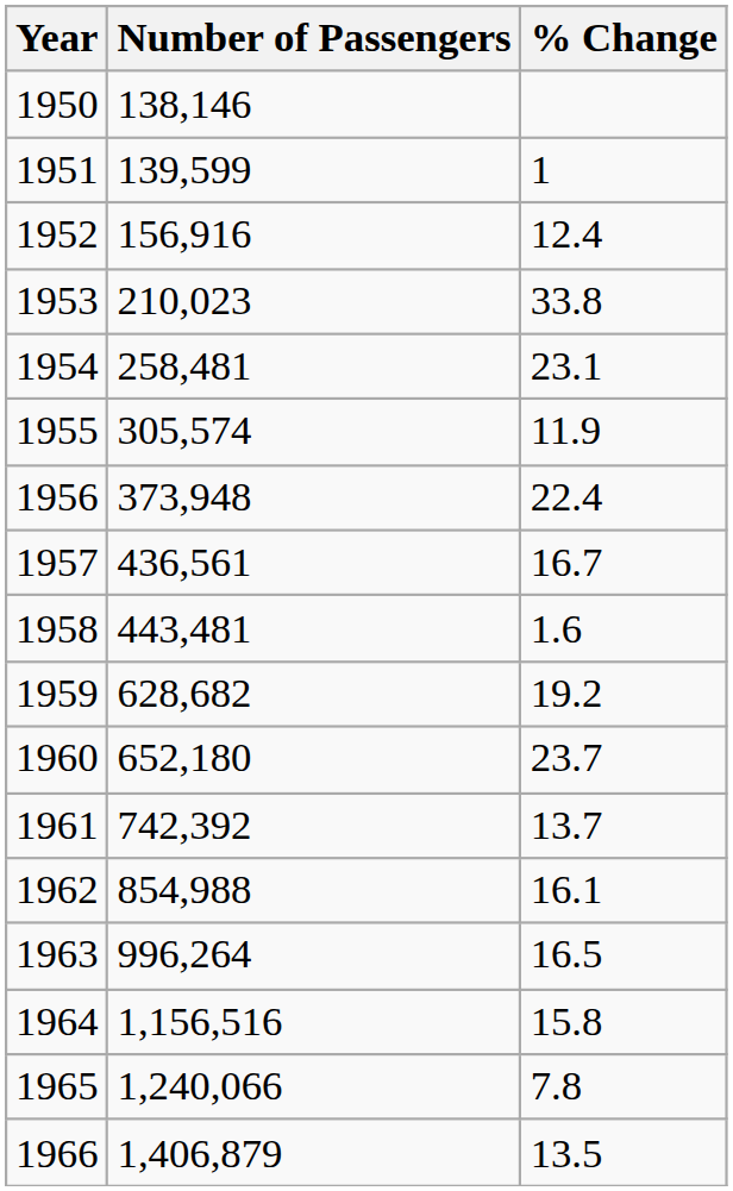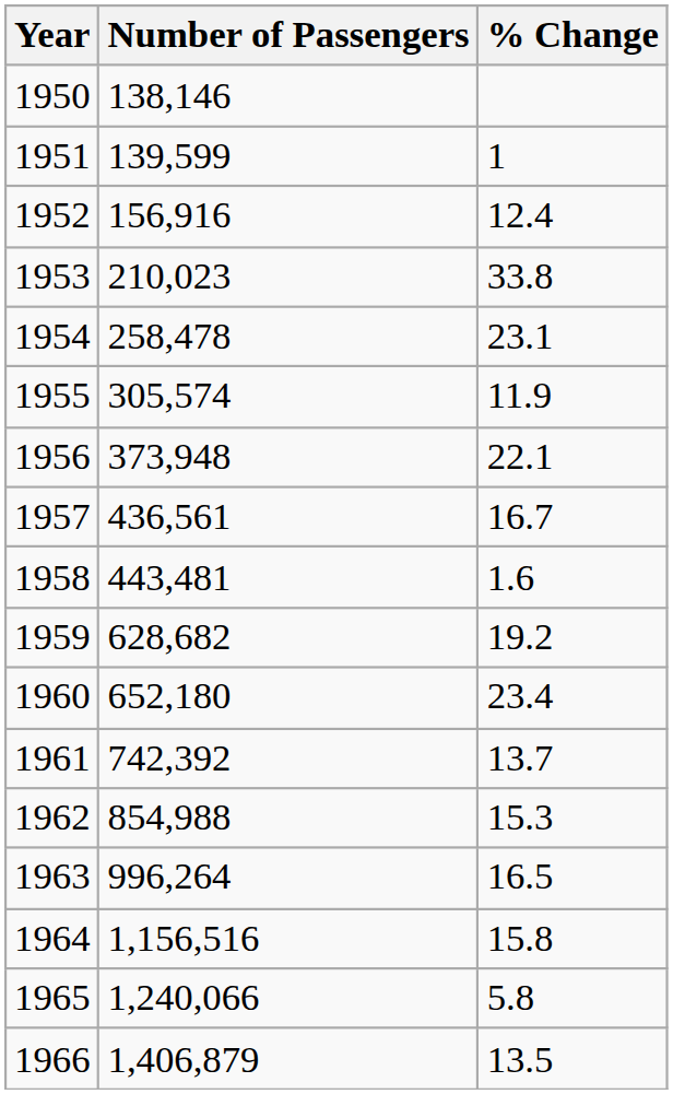1954 | Number of Passengers: 258,481 -> 258,478
1956 | % Change: 22.4 -> 22.1
1960 | % Change: 23.7 -> 23.4
1962 | % Change: 16.1 -> 15.3
1965 | % Change: 7.8 -> 5.8
